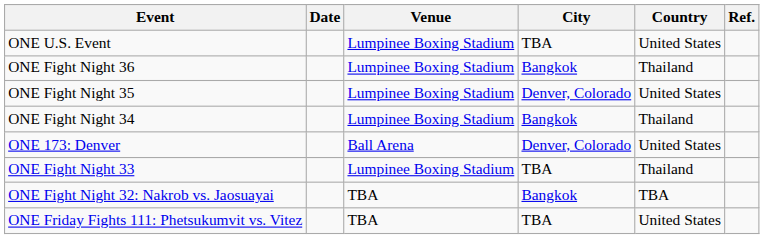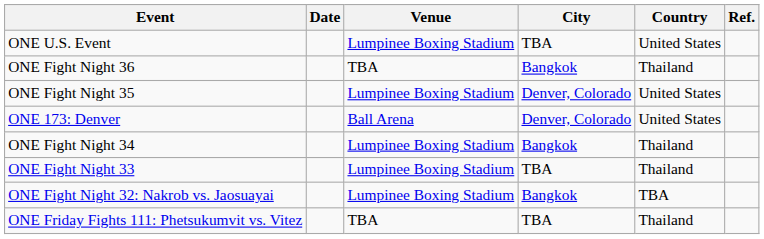ONE Fight Night 36 | Venue: Lumpinee Boxing Stadium -> TBA
rows swapped: ONE Fight Night 34 <-> ONE 173: Denver
ONE Fight Night 32: Nakrob vs. Jaosuayai | Venue: TBA -> Lumpinee Boxing Stadium
ONE Friday Fights 111: Phetsukumvit vs. Vitez | Country: United States -> Thailand
